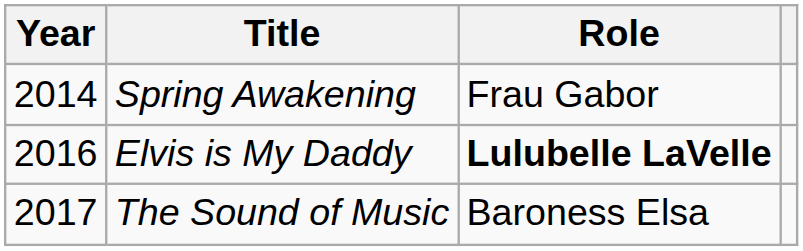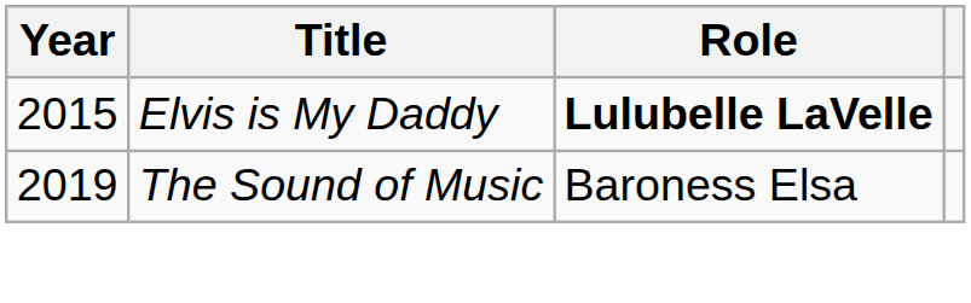- row: 2014 | Spring Awakening | Frau Gabor
Elvis is My Daddy | Year: 2016 -> 2015
The Sound of Music | Year: 2017 -> 2019
